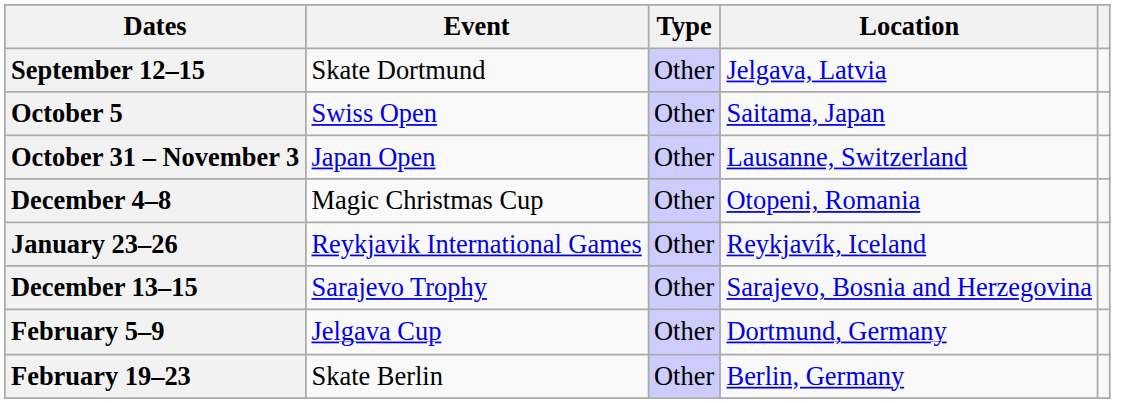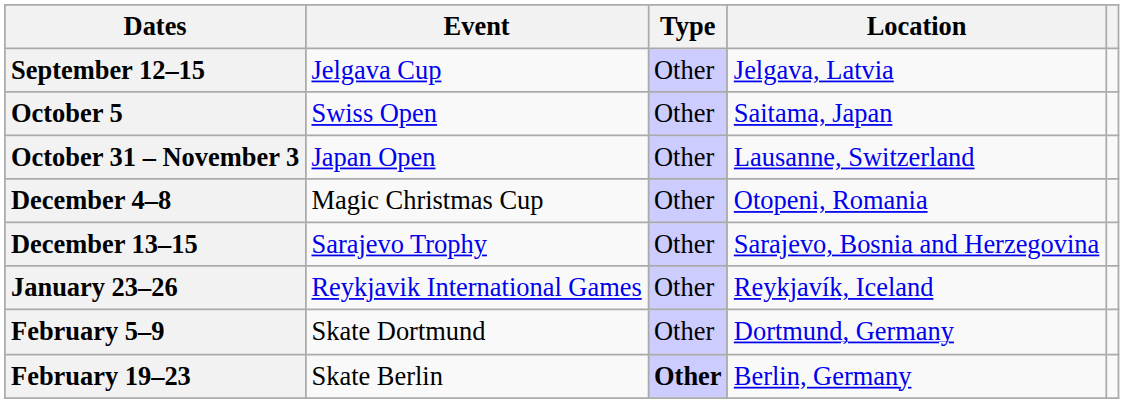September 12–15 | Event: Skate Dortmund -> Jelgava Cup
rows swapped: December 13–15 <-> January 23–26
February 5–9 | Event: Jelgava Cup -> Skate Dortmund
February 19–23 | Type: normal -> bold
